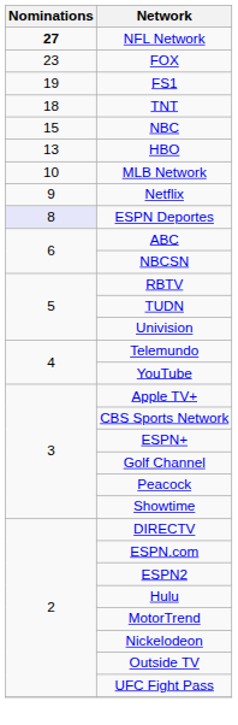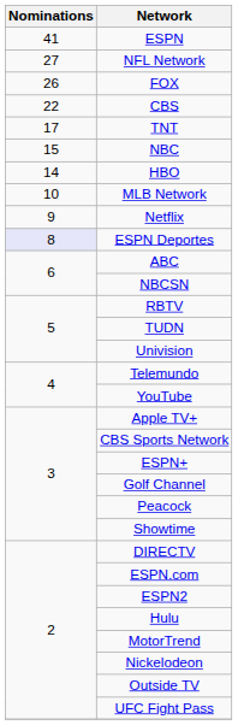+ row: 41 | ESPN
NFL Network | Nominations: bold -> normal
FOX | Nominations: 23 -> 26
+ row: 22 | CBS
- row: 19 | FS1
TNT | Nominations: 18 -> 17
HBO | Nominations: 13 -> 14
